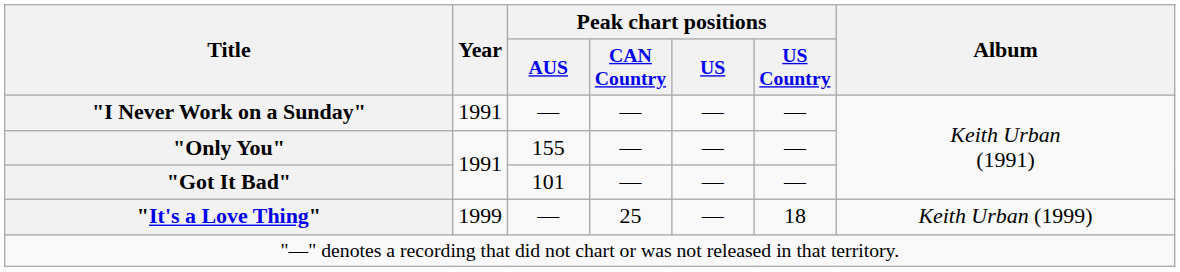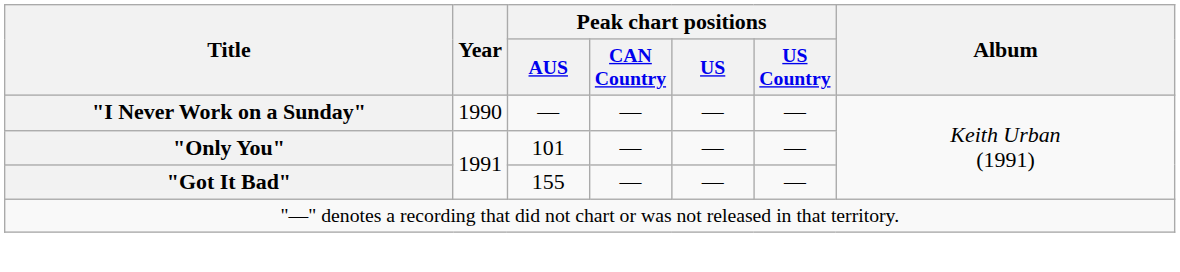"I Never Work on a Sunday" | Year: 1991 -> 1990
"Only You" | Peak chart positions / AUS: 155 -> 101
"Got It Bad" | Peak chart positions / AUS: 101 -> 155
- row: "It's a Love Thing" | 1999 | — | 25 | — | 18 | Keith Urban (1999)
